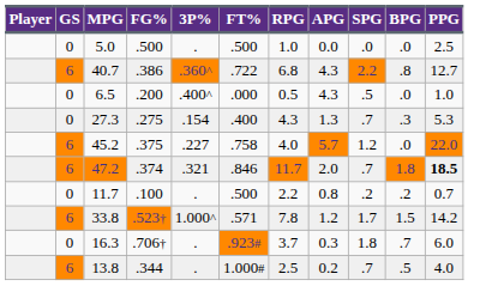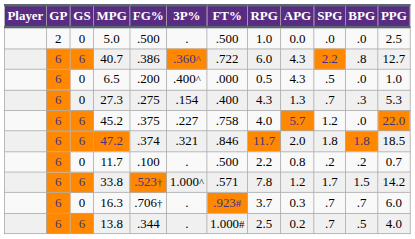+ column: GP | 2 | 6 | 6 | 6 | 6 | 6 | 6 | 6 | 6 | 6
40.7 | RPG: 6.8 -> 6.0
47.2 | SPG: .7 -> 1.8
47.2 | PPG: bold -> normal
16.3 | SPG: 1.8 -> .7
